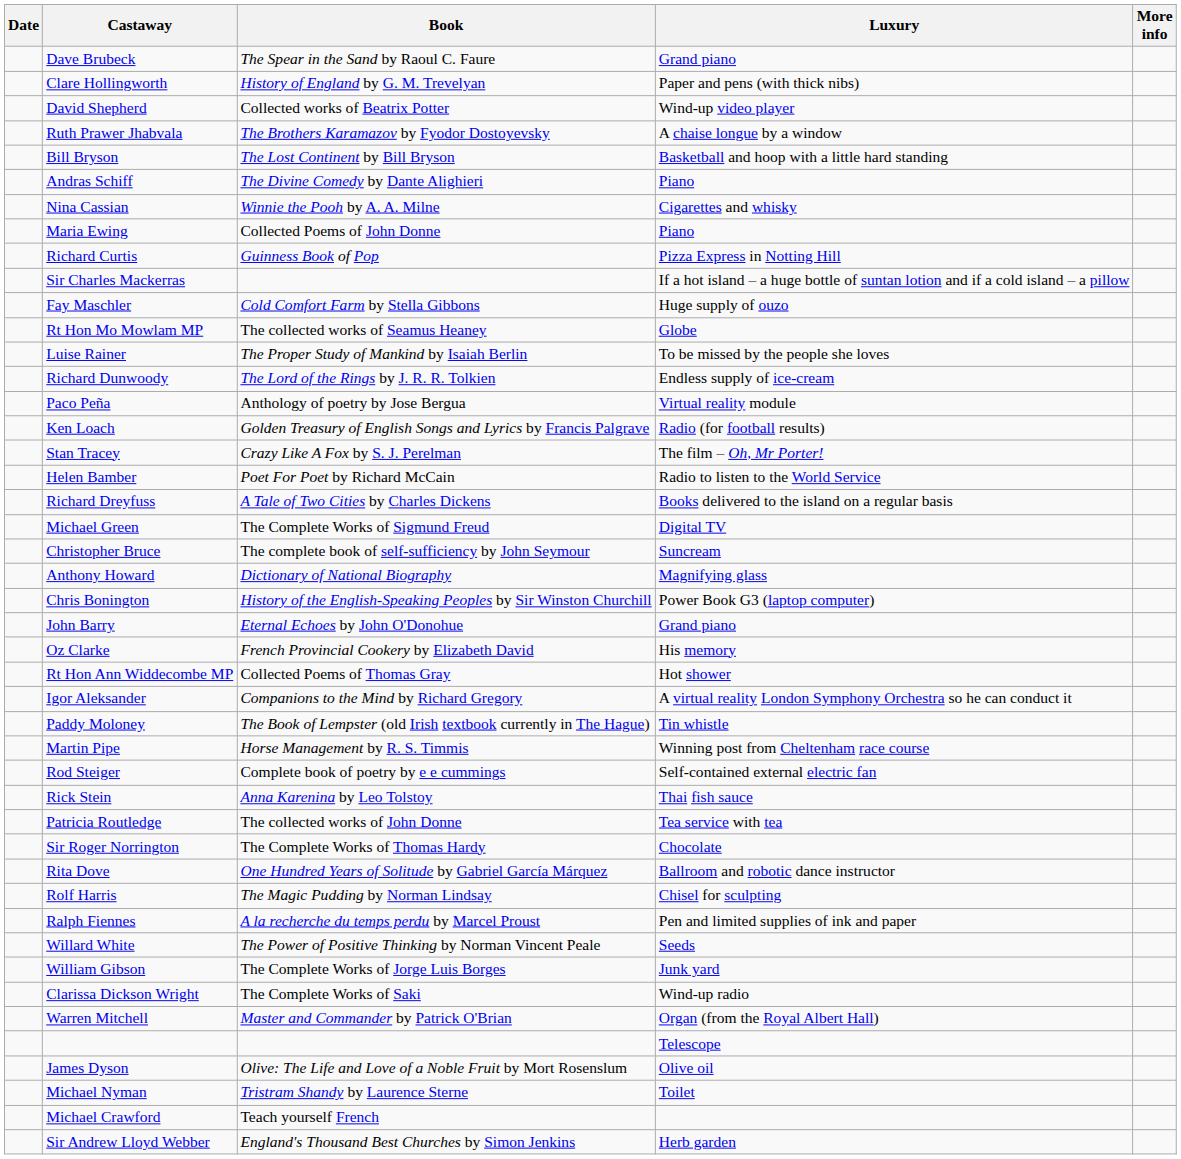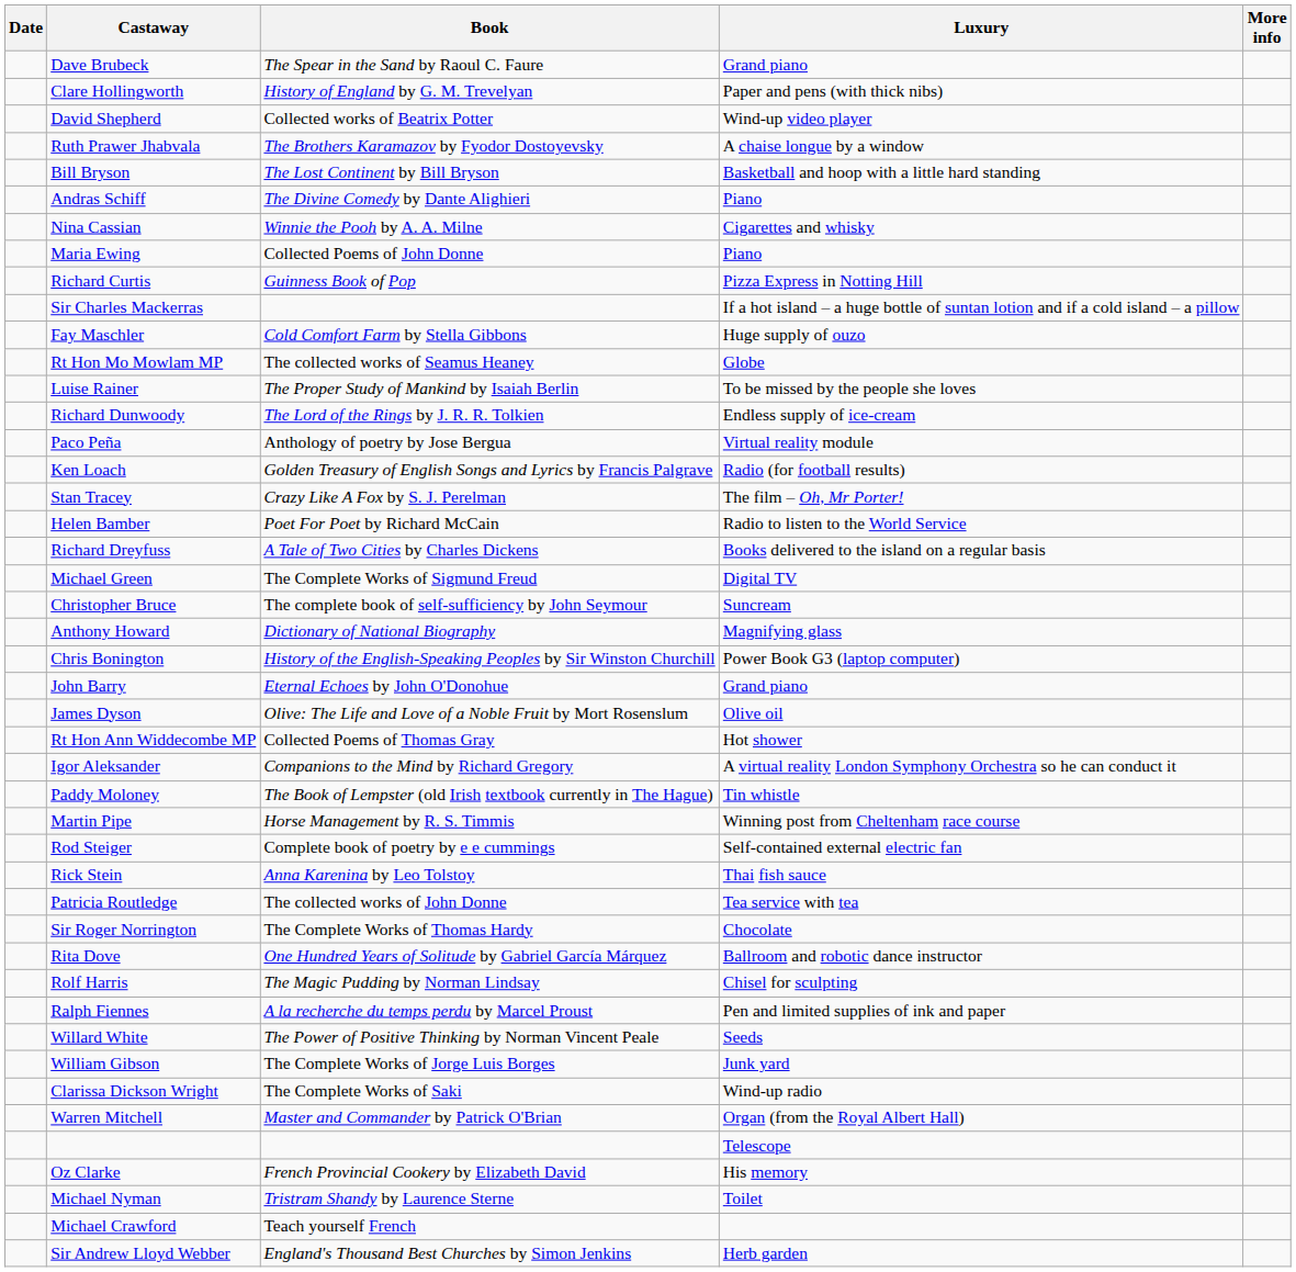rows swapped: James Dyson <-> Oz Clarke
